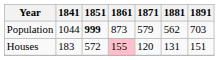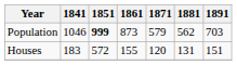Population | 1841: 1044 -> 1046
Houses | 1861: pink background -> no background
